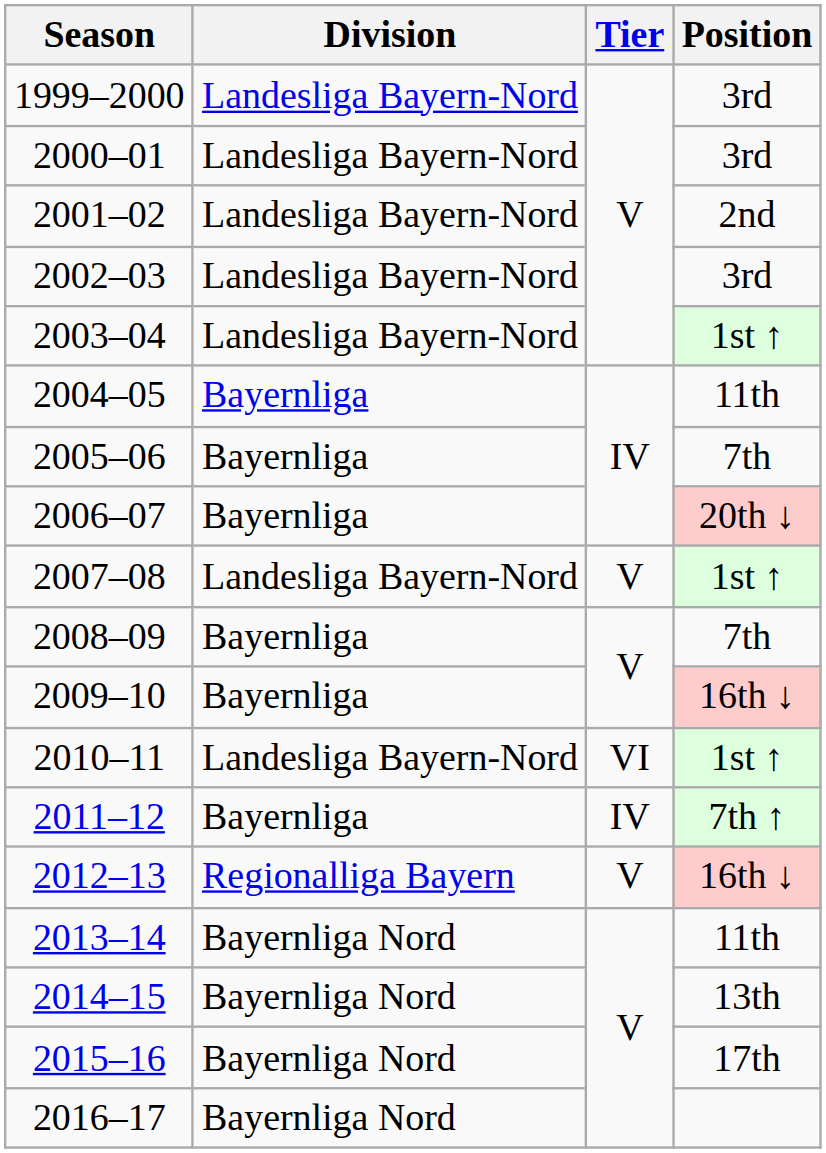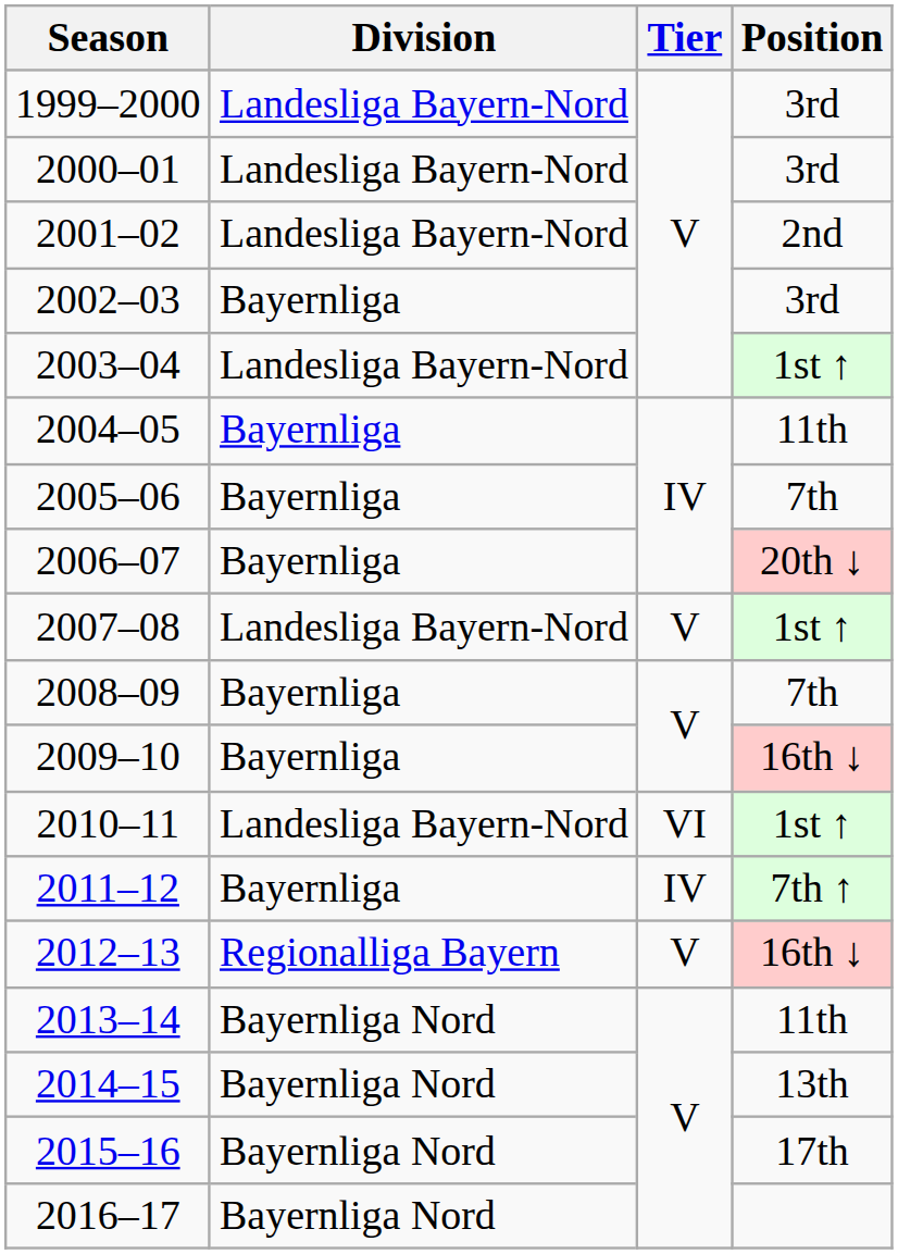2002–03 | Division: Landesliga Bayern-Nord -> Bayernliga
